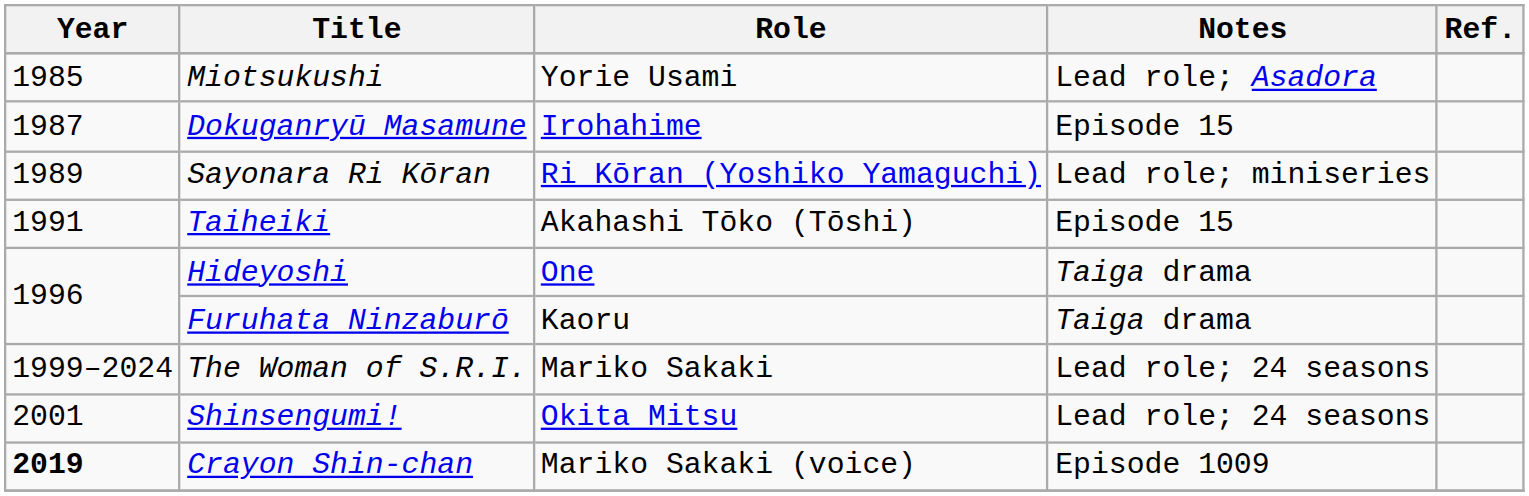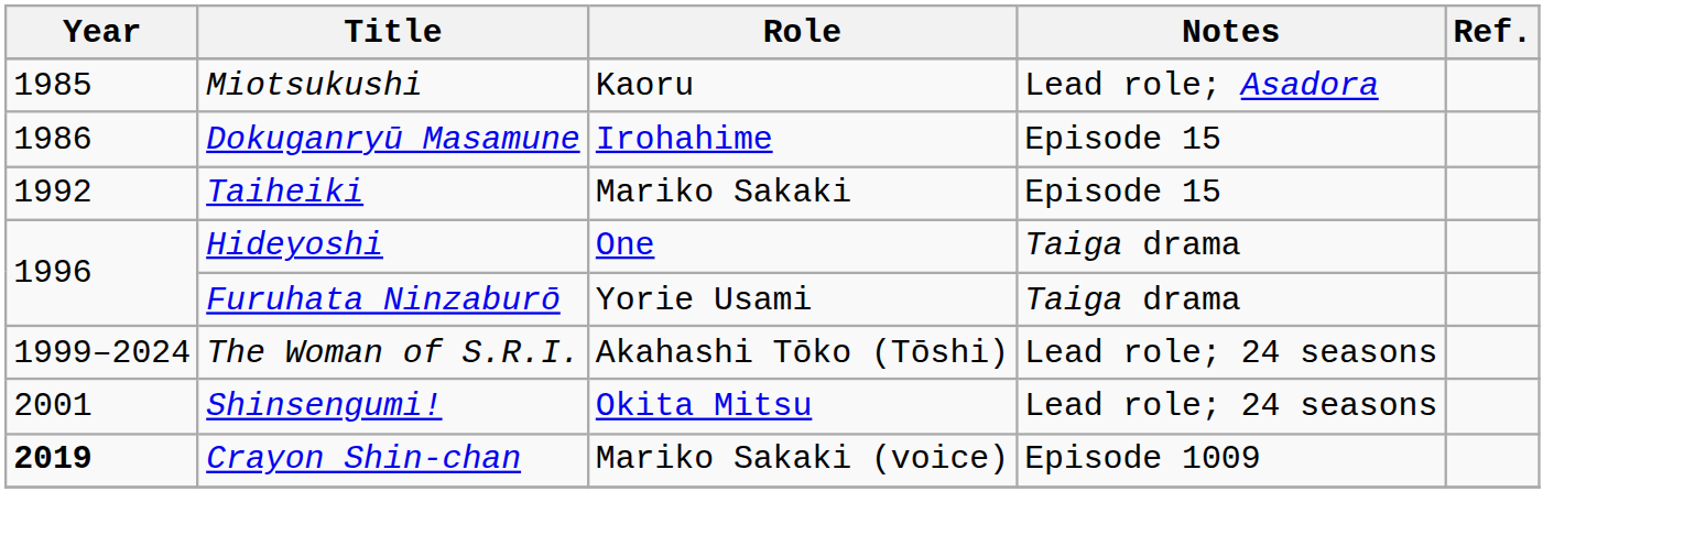Miotsukushi | Role: Yorie Usami -> Kaoru
Dokuganryū Masamune | Year: 1987 -> 1986
- row: 1989 | Sayonara Ri Kōran | Ri Kōran (Yoshiko Yamaguchi) | Lead role; miniseries
Taiheiki | Year: 1991 -> 1992
Taiheiki | Role: Akahashi Tōko (Tōshi) -> Mariko Sakaki
Furuhata Ninzaburō | Role: Kaoru -> Yorie Usami
The Woman of S.R.I. | Role: Mariko Sakaki -> Akahashi Tōko (Tōshi)
